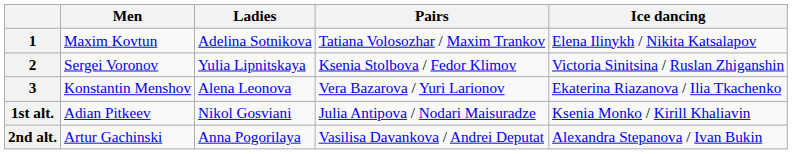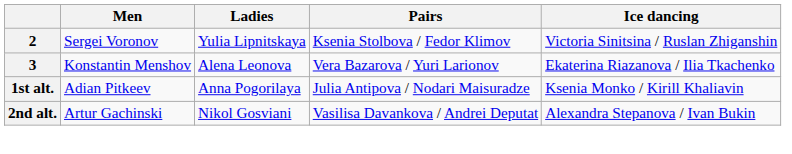- row: 1 | Maxim Kovtun | Adelina Sotnikova | Tatiana Volosozhar / Maxim Trankov | Elena Ilinykh / Nikita Katsalapov
1st alt. | Ladies: Nikol Gosviani -> Anna Pogorilaya
2nd alt. | Ladies: Anna Pogorilaya -> Nikol Gosviani
